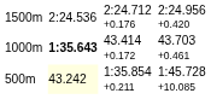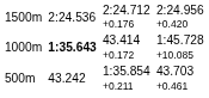1000m | column 7: 43.703 +0.461 -> 1:45.728 +10.085
500m | column 3: lightyellow background -> no background
500m | column 7: 1:45.728 +10.085 -> 43.703 +0.461
